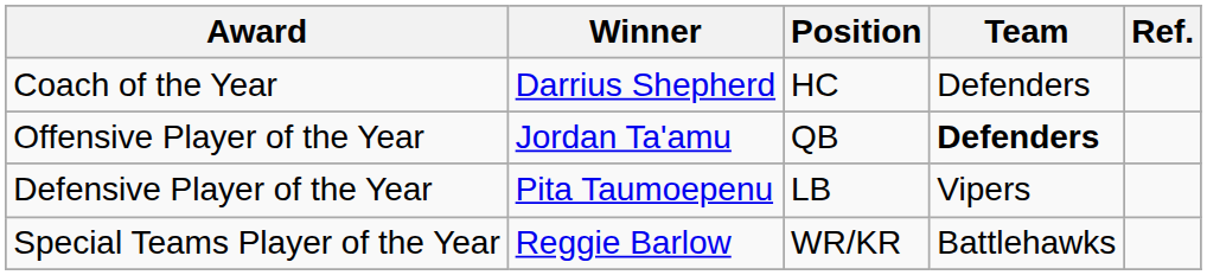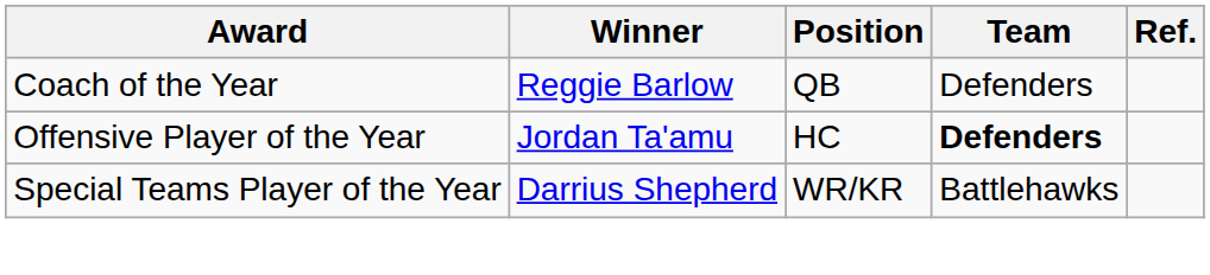Coach of the Year | Winner: Darrius Shepherd -> Reggie Barlow
Coach of the Year | Position: HC -> QB
Offensive Player of the Year | Position: QB -> HC
- row: Defensive Player of the Year | Pita Taumoepenu | LB | Vipers
Special Teams Player of the Year | Winner: Reggie Barlow -> Darrius Shepherd
